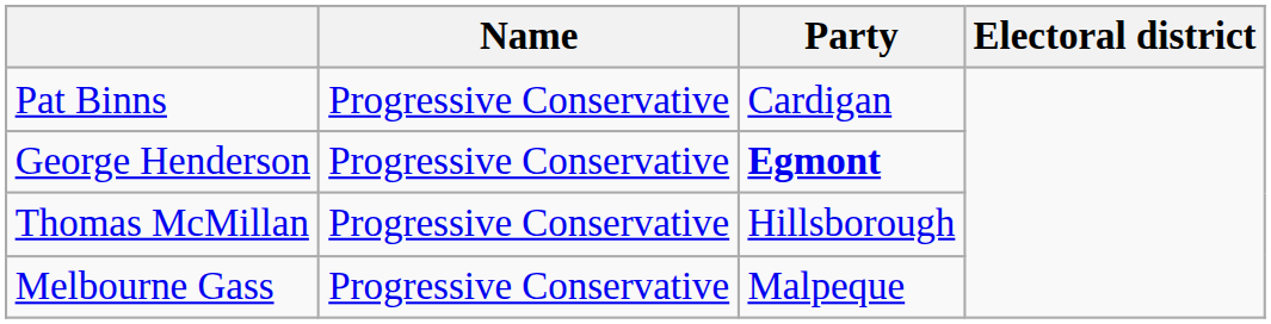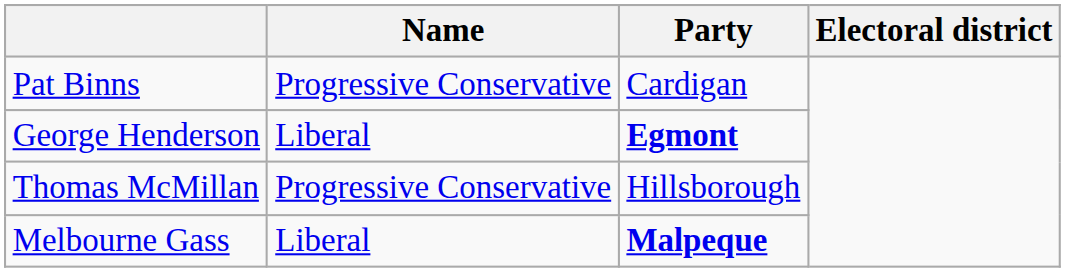George Henderson | Name: Progressive Conservative -> Liberal
Melbourne Gass | Name: Progressive Conservative -> Liberal
Melbourne Gass | Party: normal -> bold
